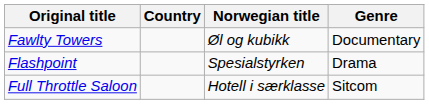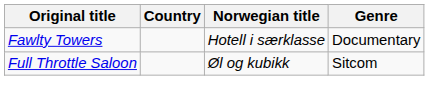Fawlty Towers | Norwegian title: Øl og kubikk -> Hotell i særklasse
- row: Flashpoint | Spesialstyrken | Drama
Full Throttle Saloon | Norwegian title: Hotell i særklasse -> Øl og kubikk
